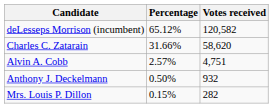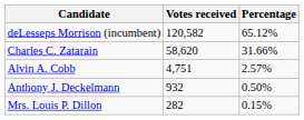columns swapped: Votes received <-> Percentage
